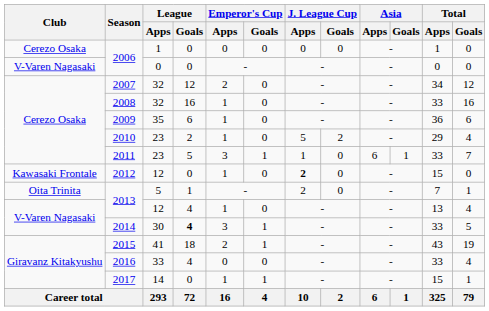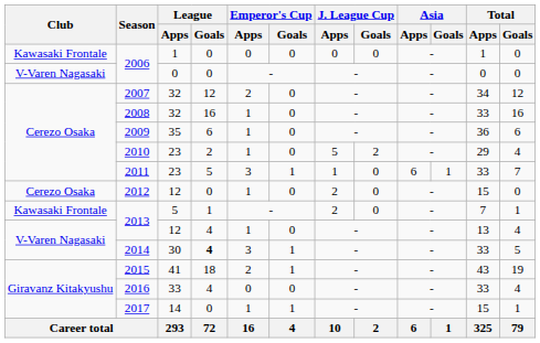2006 / 1 | Club: Cerezo Osaka -> Kawasaki Frontale
2012 | Club: Kawasaki Frontale -> Cerezo Osaka
2012 | J. League Cup / Apps: bold -> normal
2013 / 5 | Club: Oita Trinita -> Kawasaki Frontale
